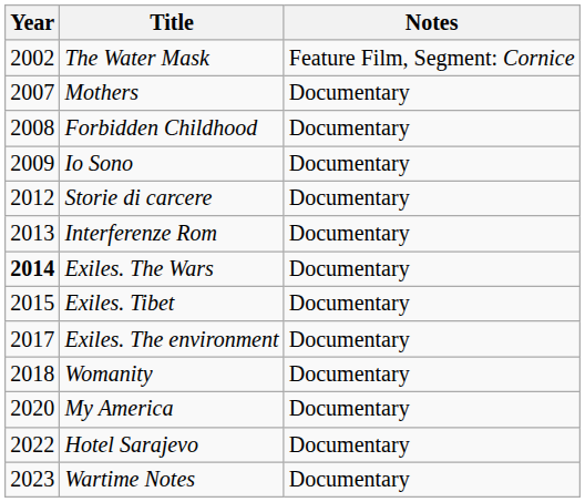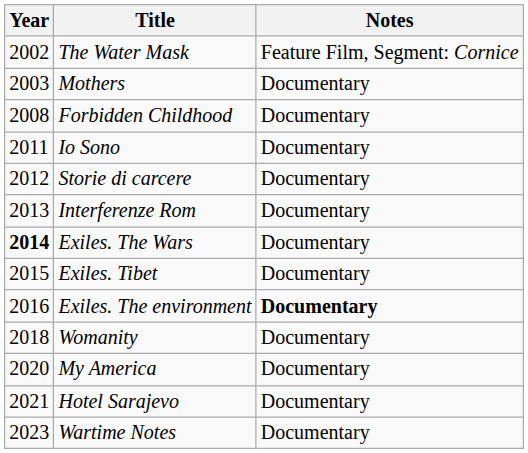Mothers | Year: 2007 -> 2003
Io Sono | Year: 2009 -> 2011
Exiles. The environment | Year: 2017 -> 2016
Exiles. The environment | Notes: normal -> bold
Hotel Sarajevo | Year: 2022 -> 2021
